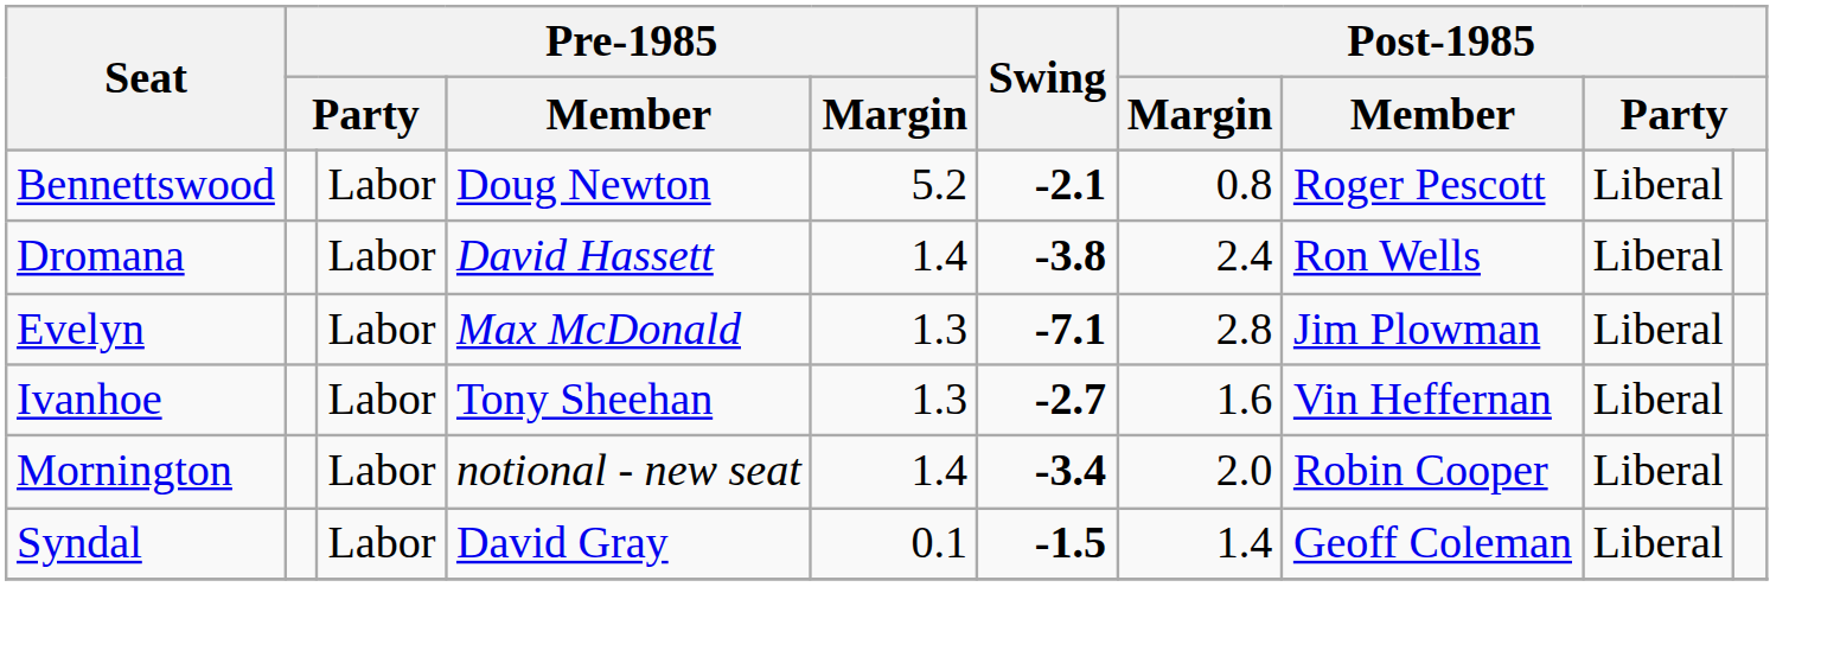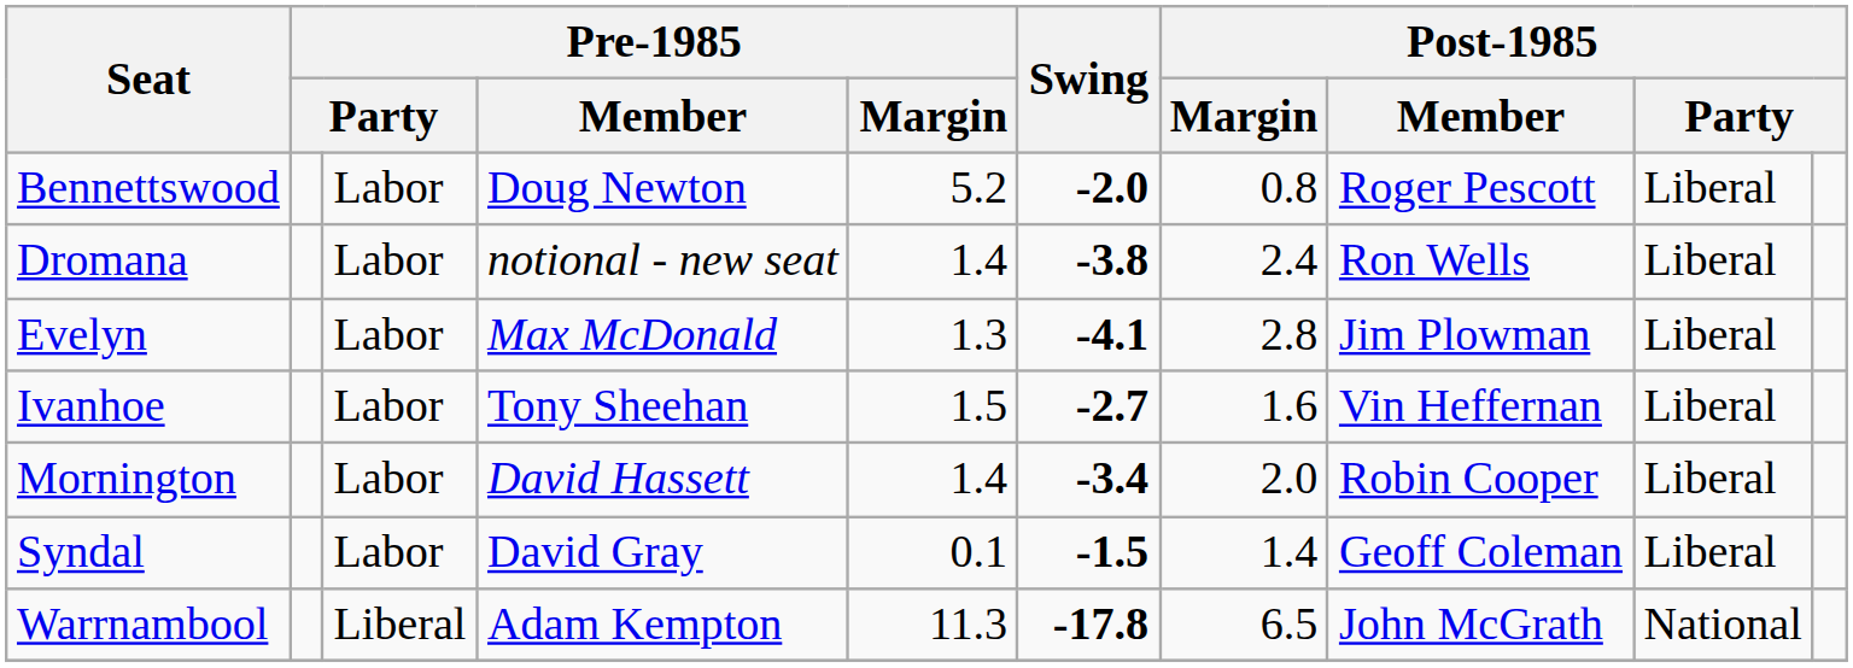Bennettswood | Swing: -2.1 -> -2.0
Dromana | Pre-1985 / Member: David Hassett -> notional - new seat
Evelyn | Swing: -7.1 -> -4.1
Ivanhoe | Pre-1985 / Margin: 1.3 -> 1.5
Mornington | Pre-1985 / Member: notional - new seat -> David Hassett
+ row: Warrnambool | Liberal | Adam Kempton | 11.3 | -17.8 | 6.5 | John McGrath | National
